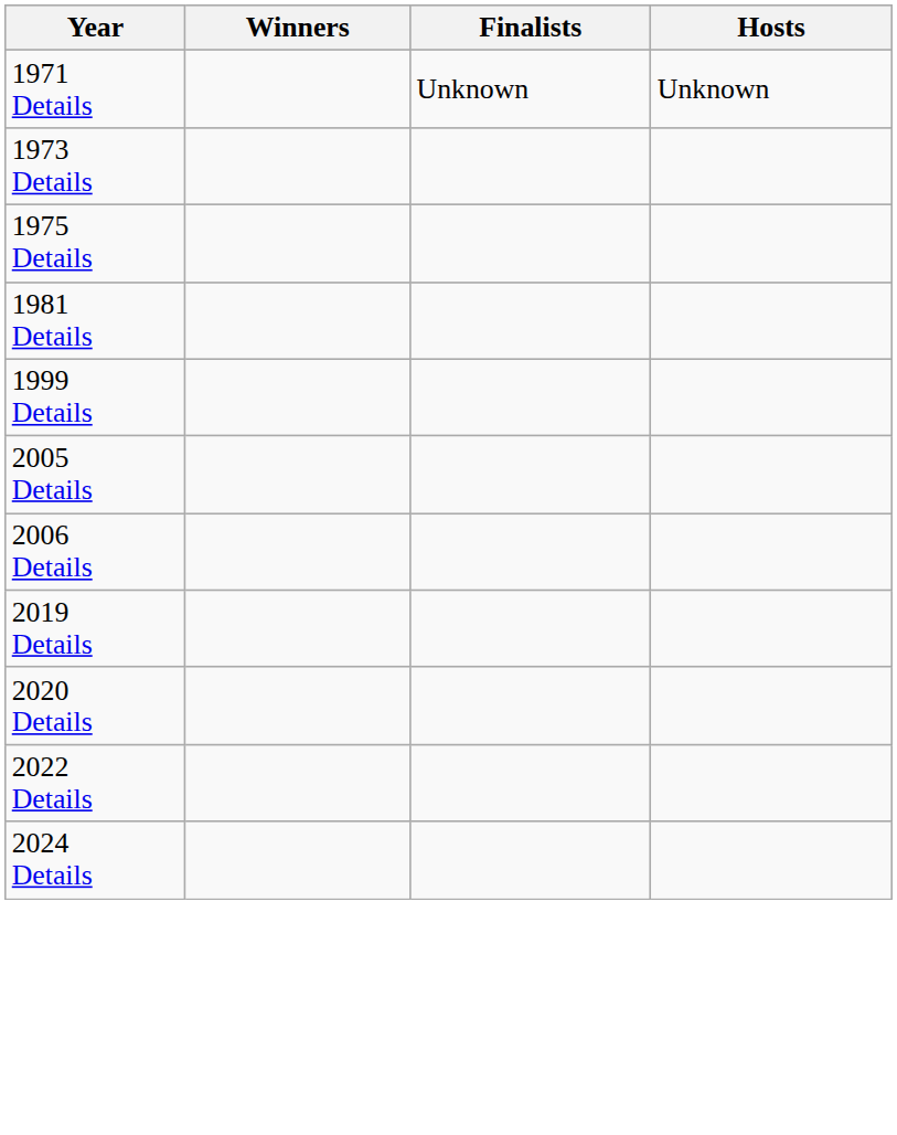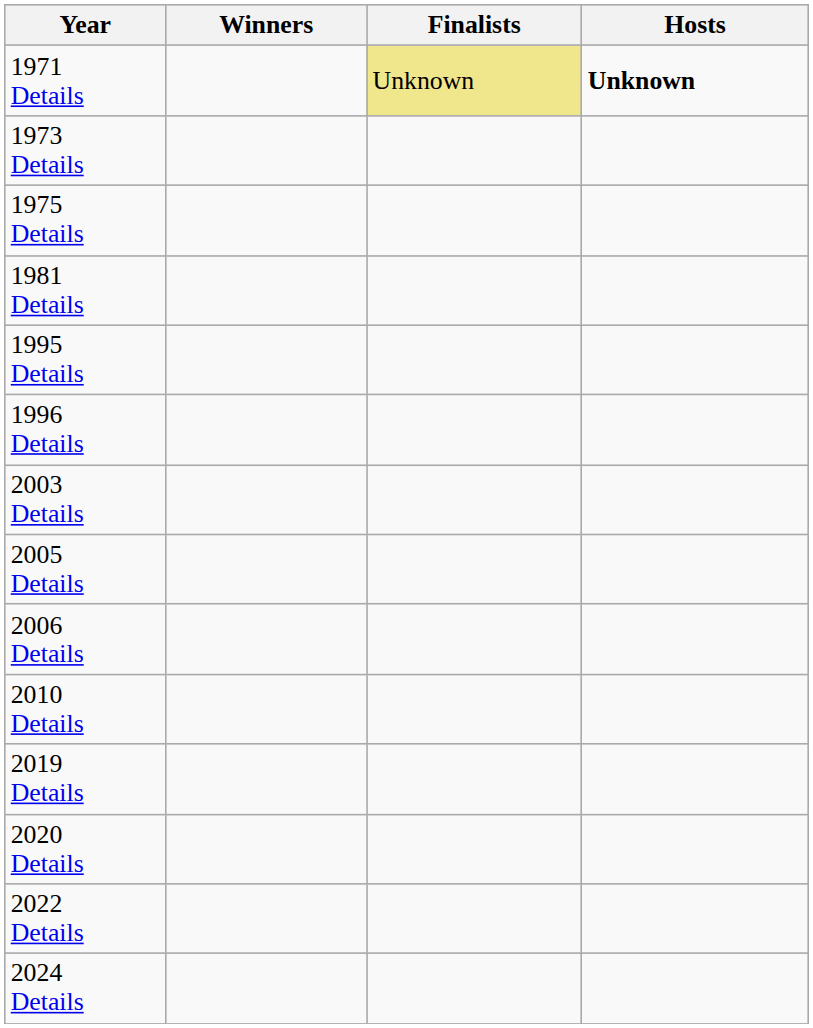1971 Details | Finalists: no background -> khaki background
1971 Details | Hosts: normal -> bold
+ row: 1995 Details
+ row: 1996 Details
- row: 1999 Details
+ row: 2003 Details
+ row: 2010 Details
